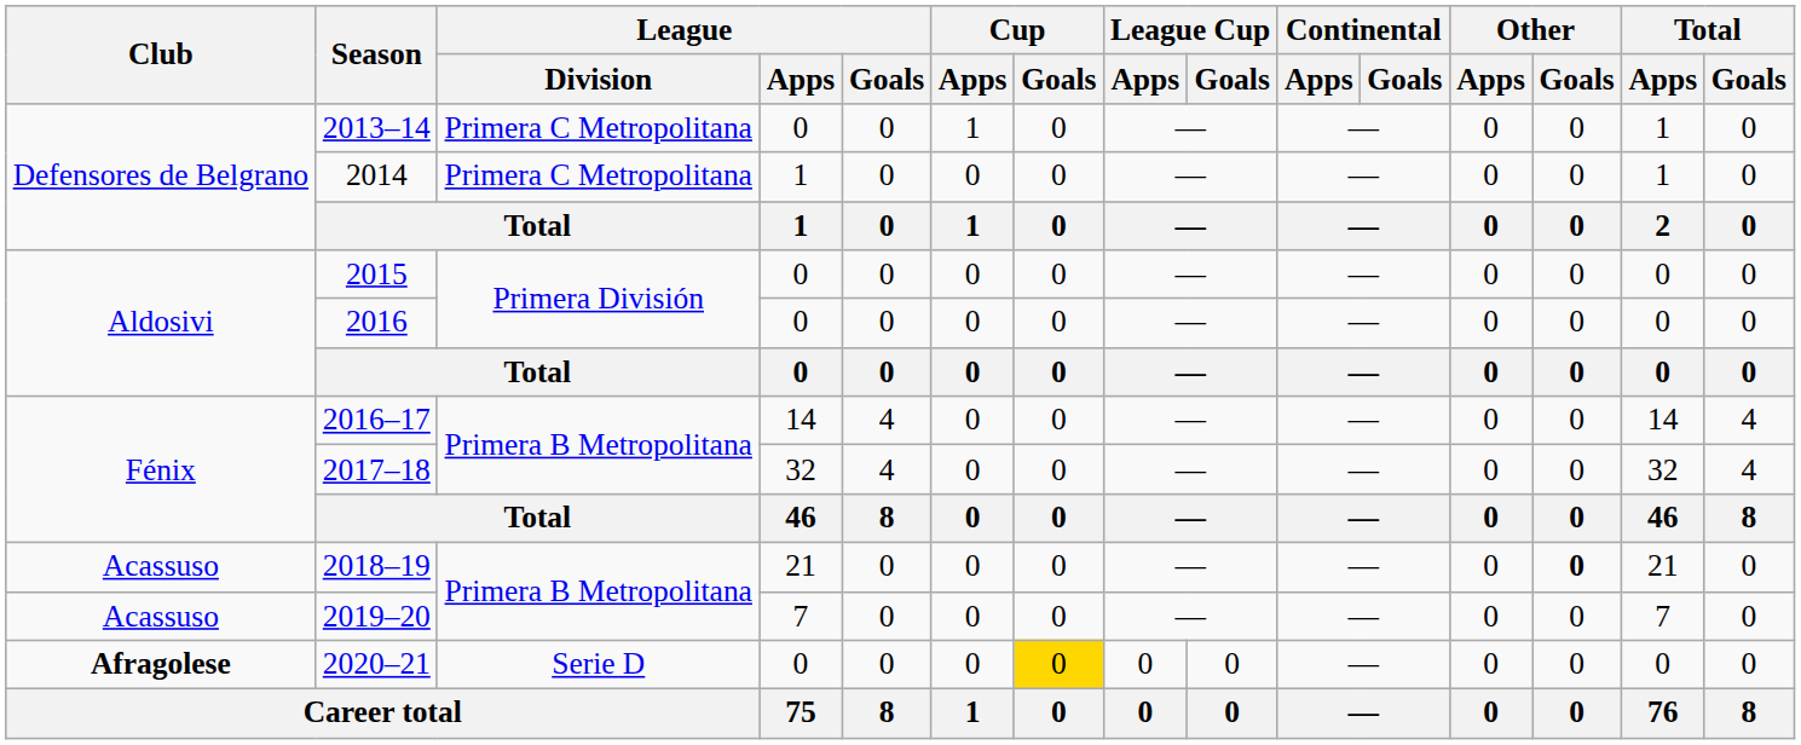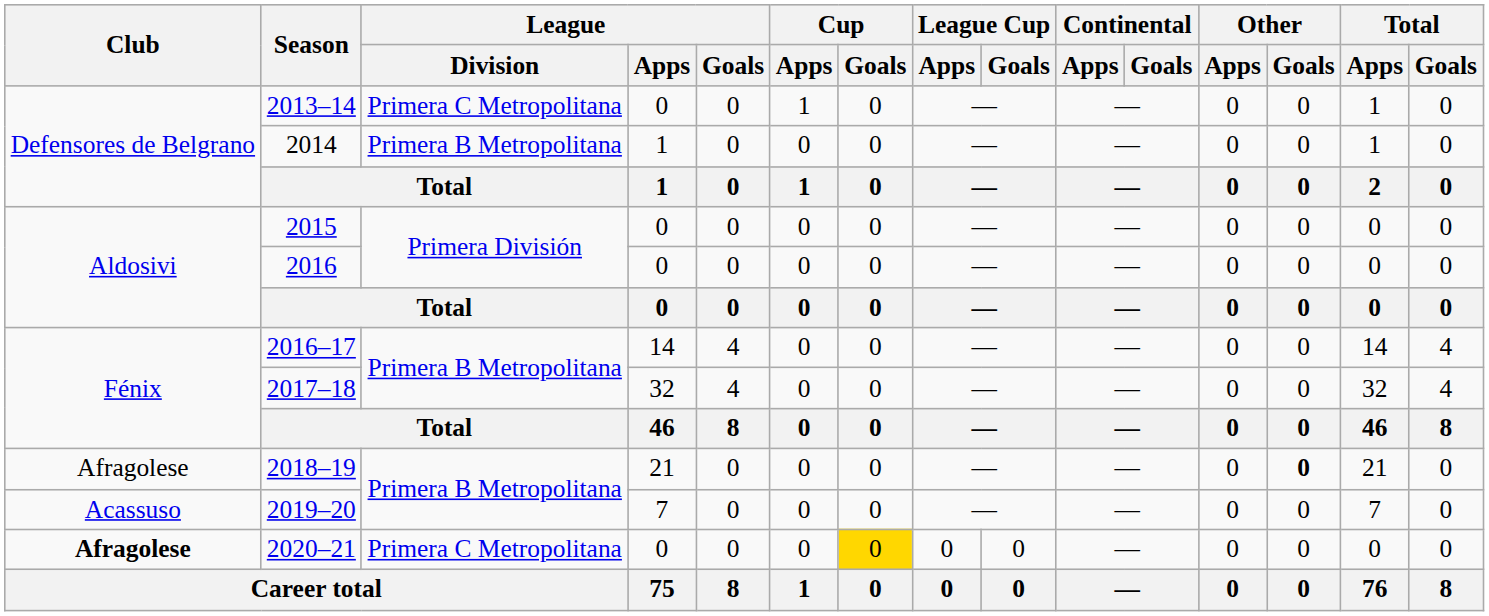2014 | League / Division: Primera C Metropolitana -> Primera B Metropolitana
2018–19 | Club: Acassuso -> Afragolese
2020–21 | League / Division: Serie D -> Primera C Metropolitana
